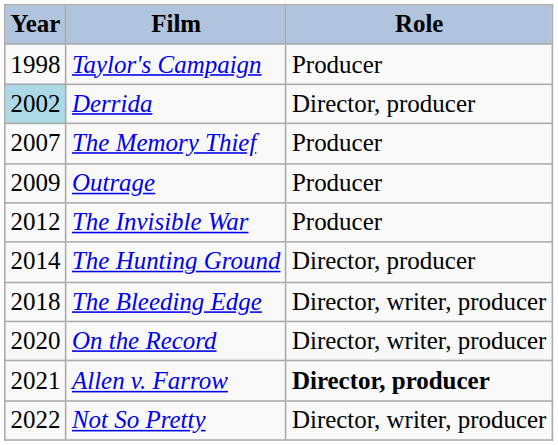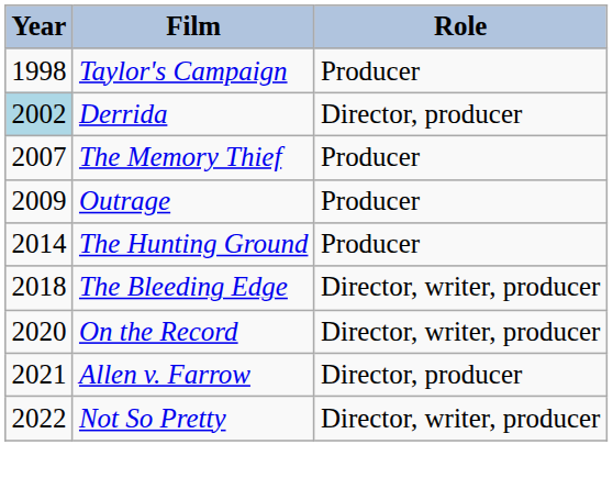- row: 2012 | The Invisible War | Producer
The Hunting Ground | Role: Director, producer -> Producer
Allen v. Farrow | Role: bold -> normal
